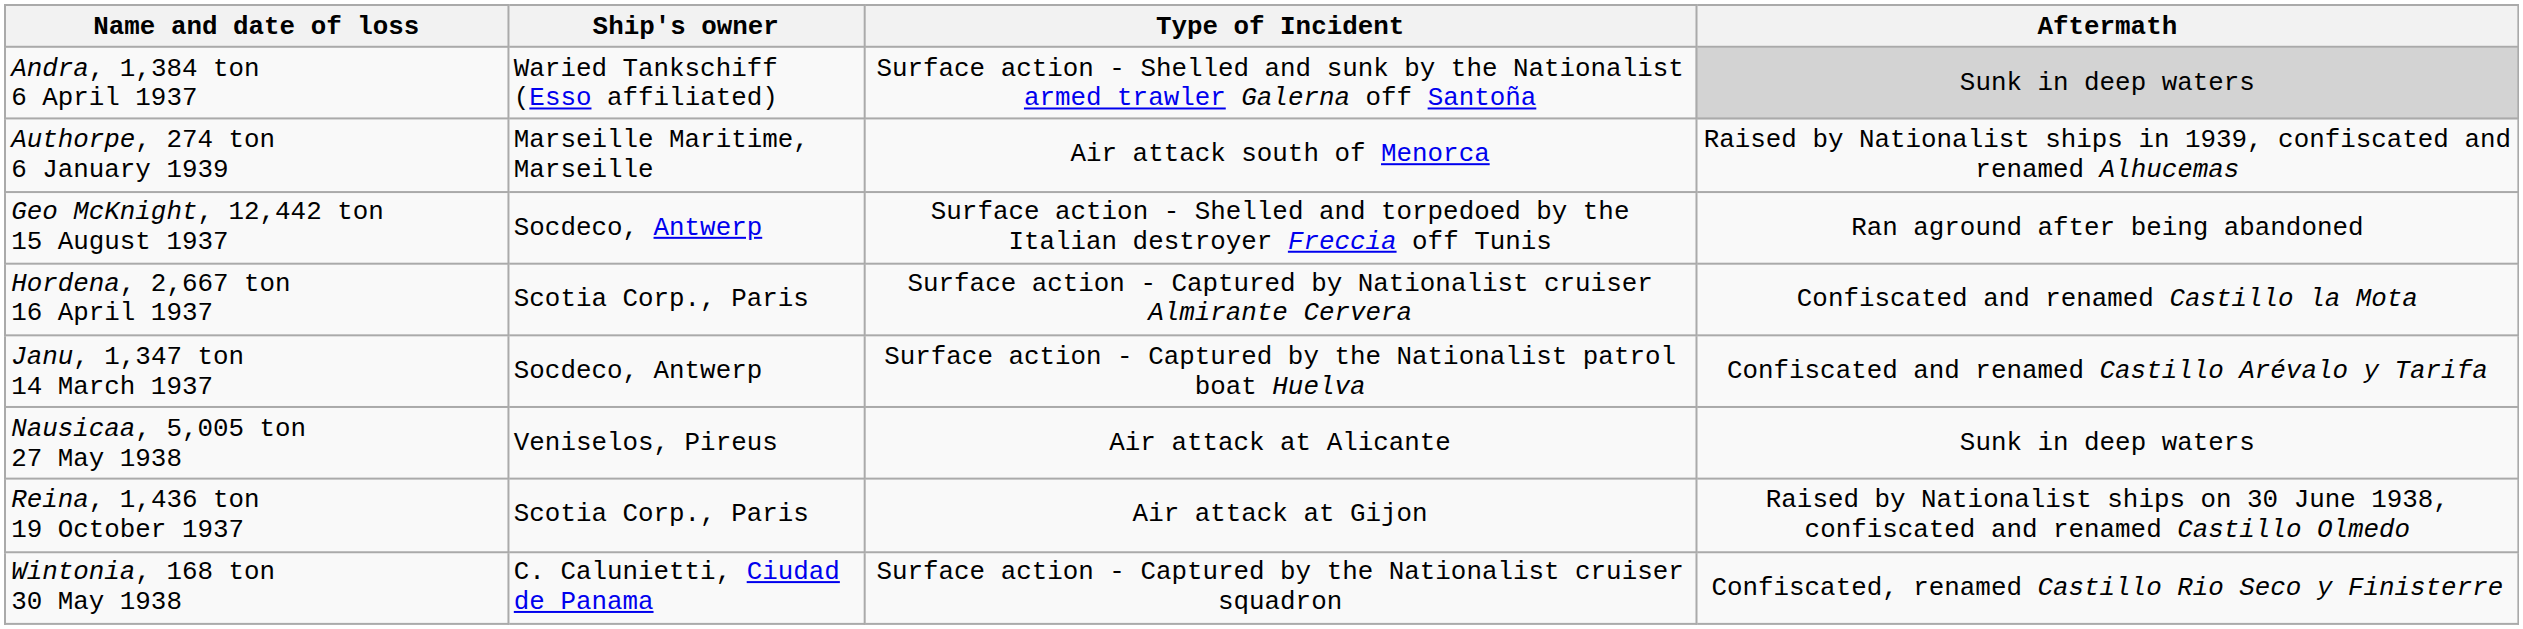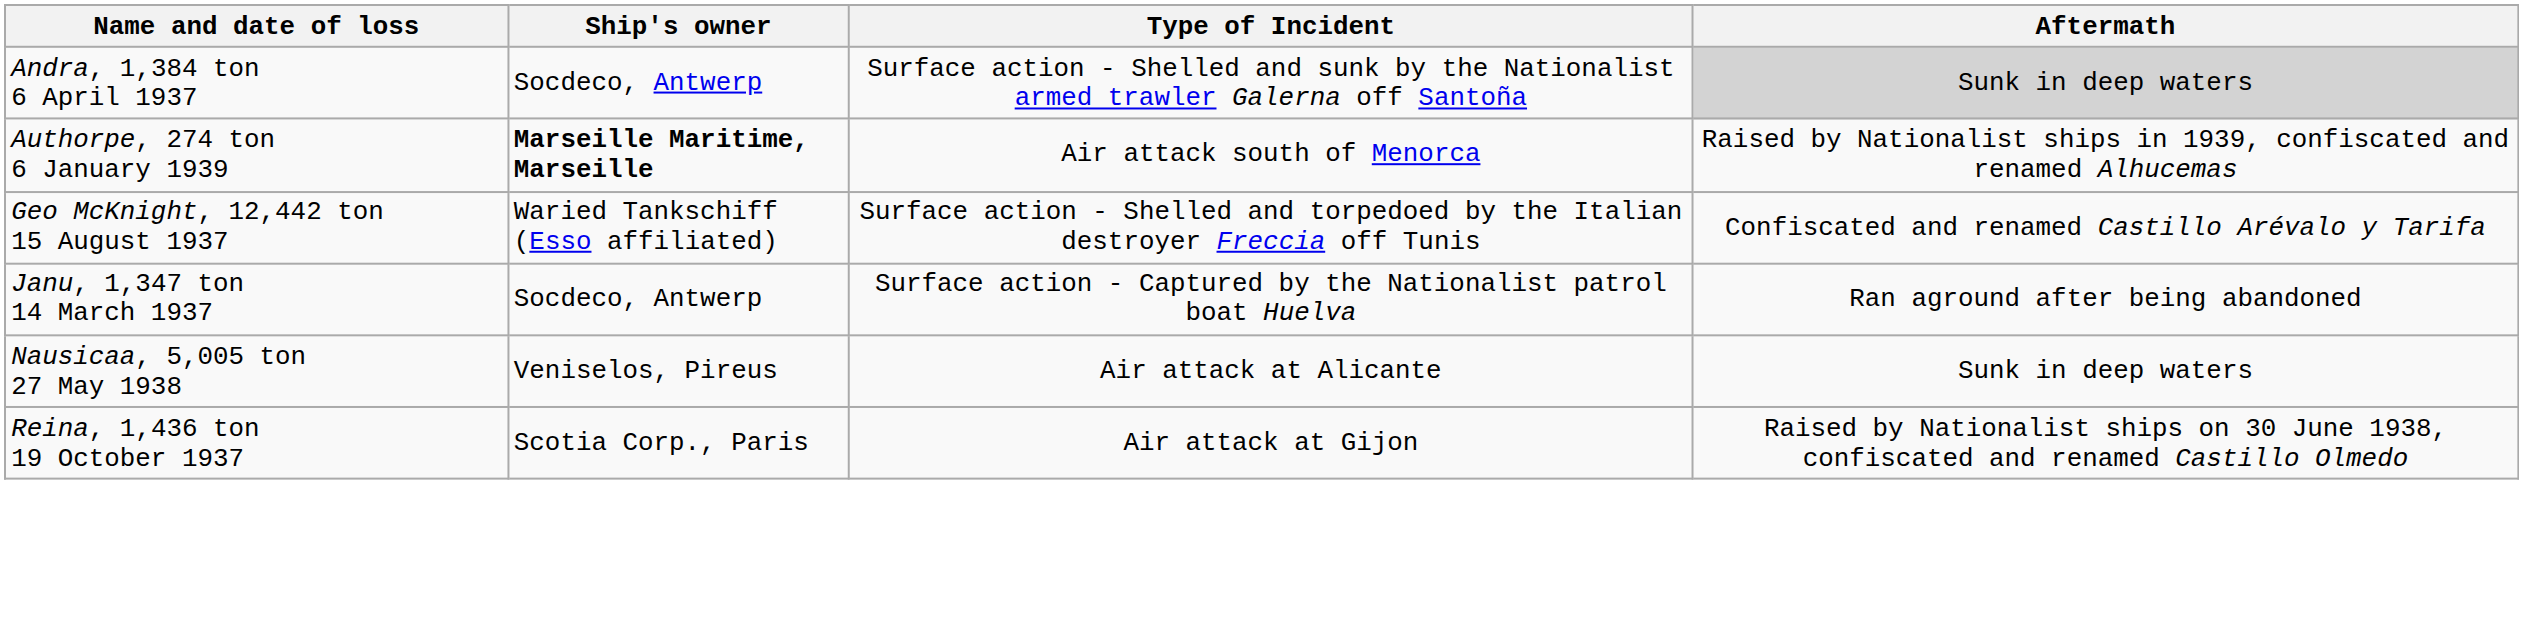Andra, 1,384 ton 6 April 1937 | Ship's owner: Waried Tankschiff (Esso affiliated) -> Socdeco, Antwerp
Authorpe, 274 ton 6 January 1939 | Ship's owner: normal -> bold
Geo McKnight, 12,442 ton 15 August 1937 | Ship's owner: Socdeco, Antwerp -> Waried Tankschiff (Esso affiliated)
Geo McKnight, 12,442 ton 15 August 1937 | Aftermath: Ran aground after being abandoned -> Confiscated and renamed Castillo Arévalo y Tarifa
- row: Hordena, 2,667 ton 16 April 1937 | Scotia Corp., Paris | Surface action - Captured by Nationalist cruiser Almirante Cervera | Confiscated and renamed Castillo la Mota
Janu, 1,347 ton 14 March 1937 | Aftermath: Confiscated and renamed Castillo Arévalo y Tarifa -> Ran aground after being abandoned
- row: Wintonia, 168 ton 30 May 1938 | C. Calunietti, Ciudad de Panama | Surface action - Captured by the Nationalist cruiser squadron | Confiscated, renamed Castillo Rio Seco y Finisterre
